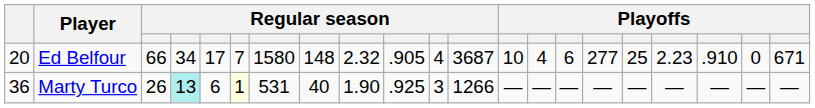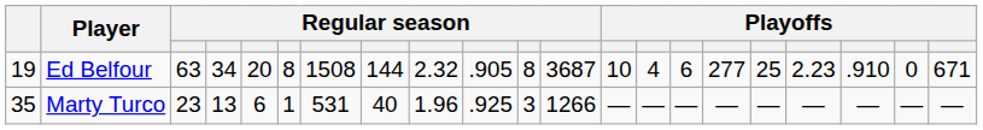Ed Belfour | column 1: 20 -> 19
Ed Belfour | column 3: 66 -> 63
Ed Belfour | column 5: 17 -> 20
Ed Belfour | column 6: 7 -> 8
Ed Belfour | column 7: 1580 -> 1508
Ed Belfour | column 8: 148 -> 144
Ed Belfour | column 11: 4 -> 8
Marty Turco | column 1: 36 -> 35
Marty Turco | column 3: 26 -> 23
Marty Turco | column 4: paleturquoise background -> no background
Marty Turco | column 6: lightyellow background -> no background
Marty Turco | column 9: 1.90 -> 1.96
